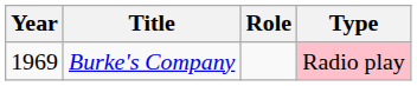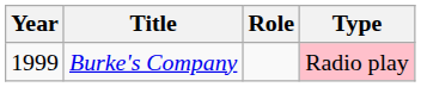Burke's Company | Year: 1969 -> 1999
